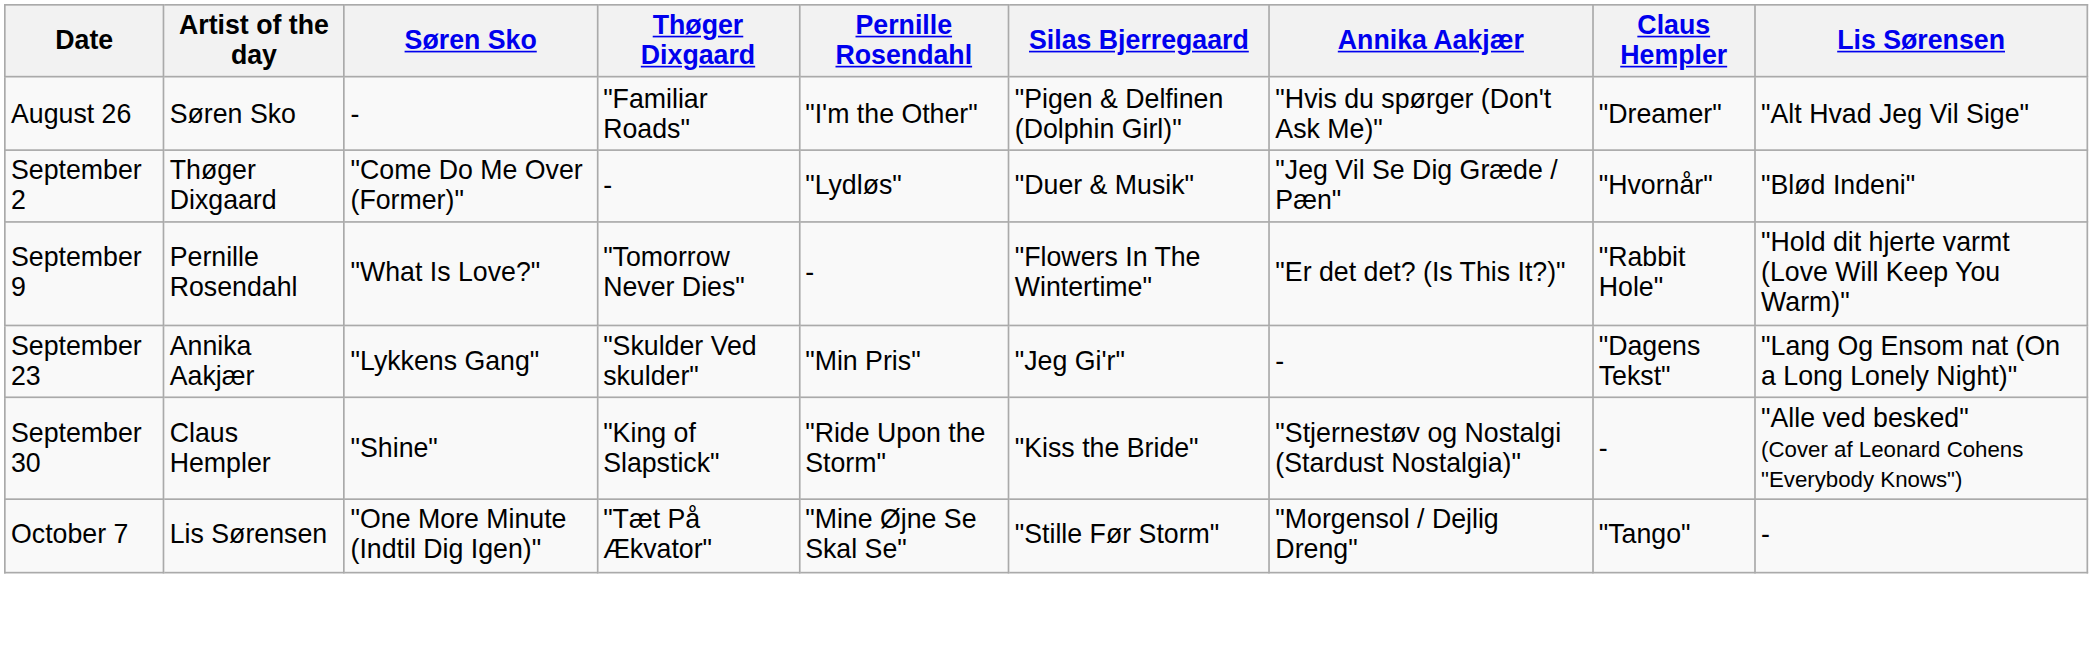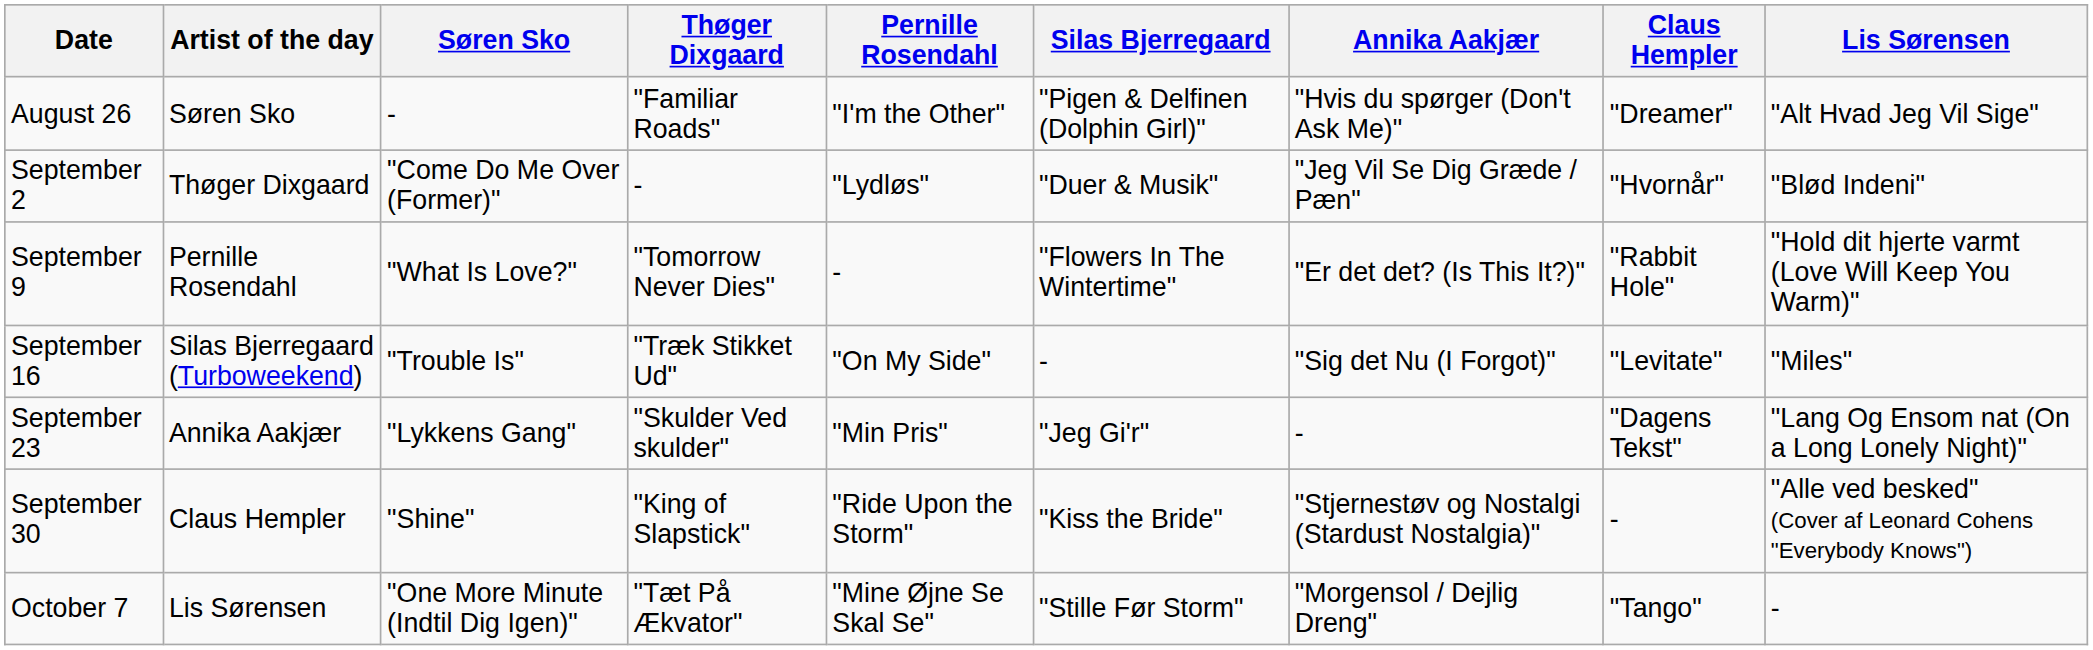+ row: September 16 | Silas Bjerregaard (Turboweekend) | "Trouble Is" | "Træk Stikket Ud" | "On My Side" | - | "Sig det Nu (I Forgot)" | "Levitate" | "Miles"
